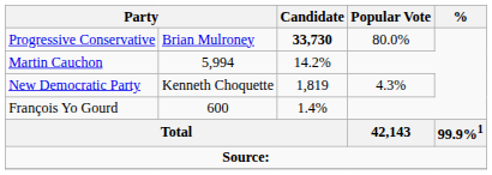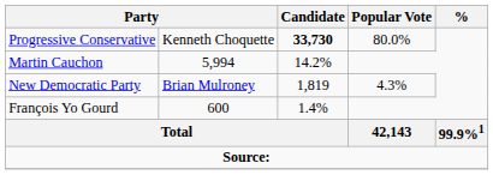Progressive Conservative | column 2: Brian Mulroney -> Kenneth Choquette
New Democratic Party | column 2: Kenneth Choquette -> Brian Mulroney
